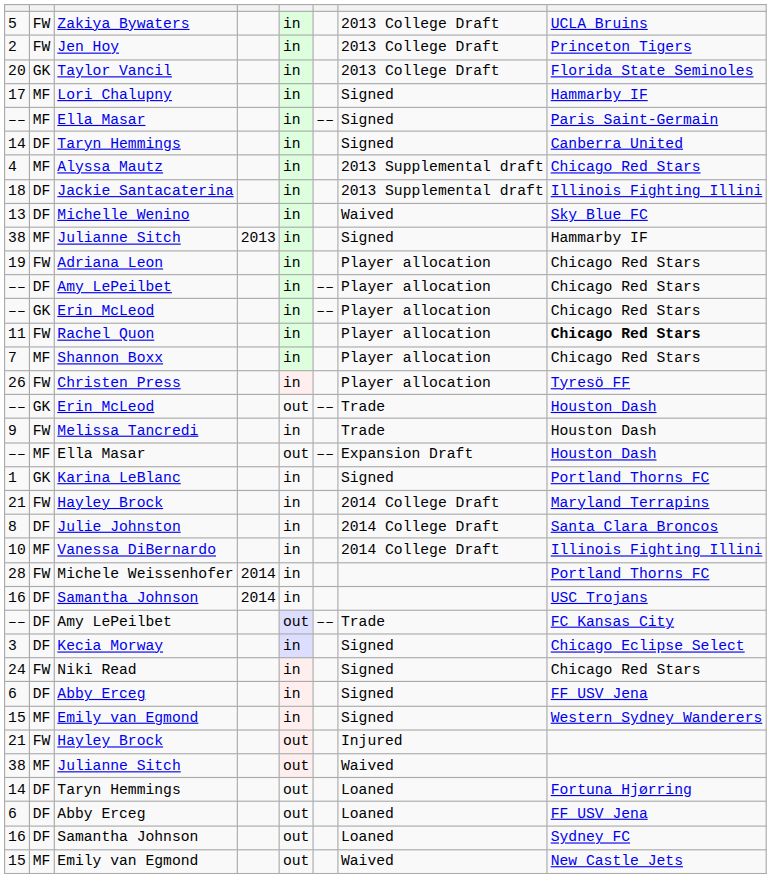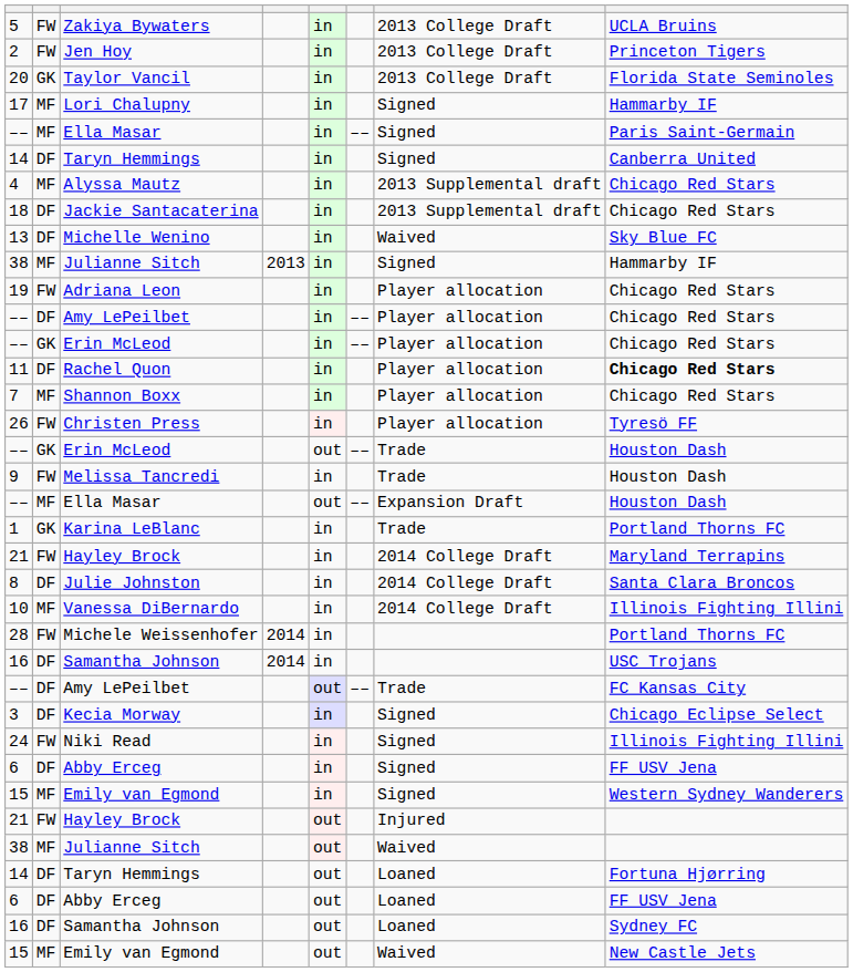Jackie Santacaterina | column 8: Illinois Fighting Illini -> Chicago Red Stars
Rachel Quon | column 2: FW -> DF
Karina LeBlanc | column 7: Signed -> Trade
Niki Read | column 8: Chicago Red Stars -> Illinois Fighting Illini
